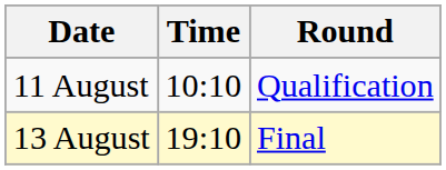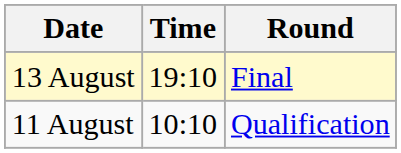rows swapped: 11 August <-> 13 August
